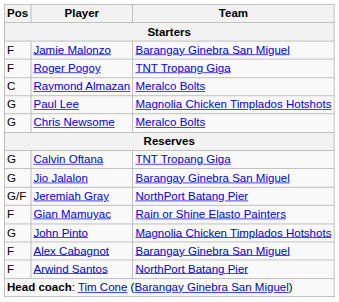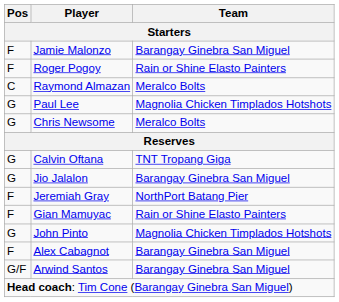Roger Pogoy | Team: TNT Tropang Giga -> Rain or Shine Elasto Painters
Jeremiah Gray | Pos: G/F -> F
Arwind Santos | Pos: F -> G/F
Arwind Santos | Team: NorthPort Batang Pier -> Barangay Ginebra San Miguel
